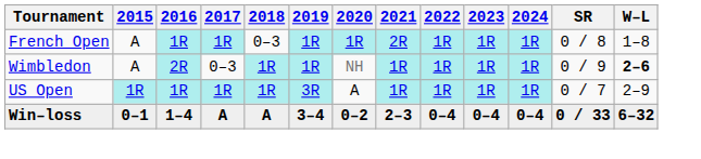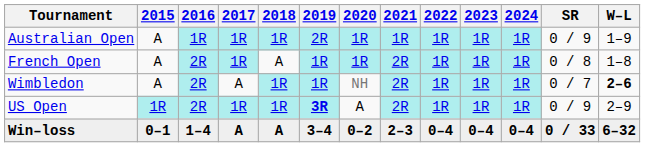+ row: Australian Open | A | 1R | 1R | 1R | 2R | 1R | 1R | 1R | 1R | 1R | 0 / 9 | 1–9
French Open | 2016: 1R -> 2R
French Open | 2018: 0–3 -> A
Wimbledon | 2017: 0–3 -> A
Wimbledon | 2021: 1R -> 2R
Wimbledon | SR: 0 / 9 -> 0 / 7
US Open | 2016: 1R -> 2R
US Open | 2019: normal -> bold
US Open | 2021: 1R -> 2R
US Open | SR: 0 / 7 -> 0 / 9
